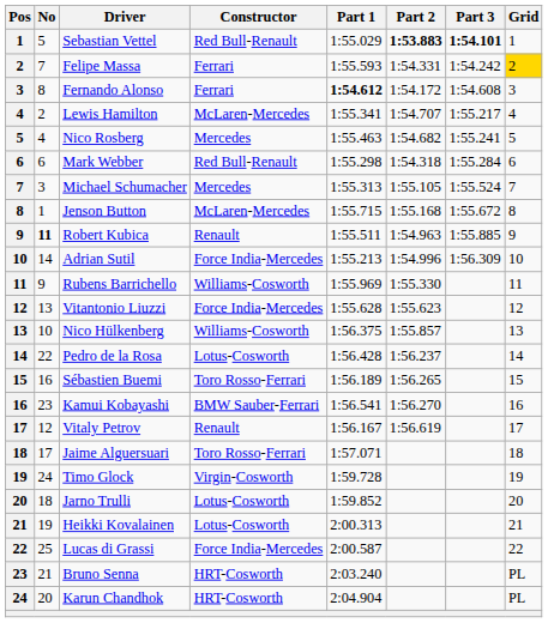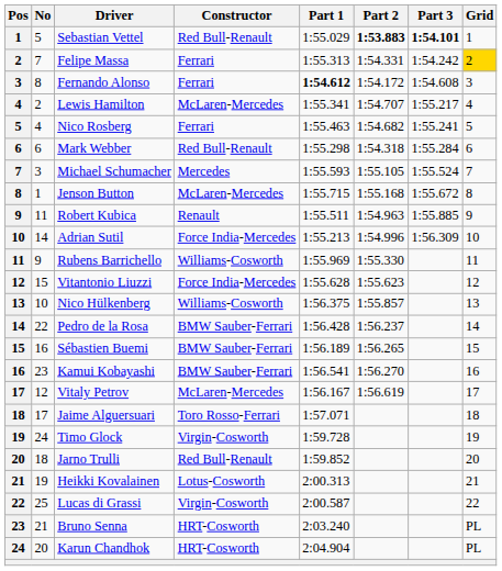Felipe Massa | Part 1: 1:55.593 -> 1:55.313
Nico Rosberg | Constructor: Mercedes -> Ferrari
Michael Schumacher | Part 1: 1:55.313 -> 1:55.593
Robert Kubica | No: bold -> normal
Vitantonio Liuzzi | No: 13 -> 15
Pedro de la Rosa | Constructor: Lotus-Cosworth -> BMW Sauber-Ferrari
Sébastien Buemi | Constructor: Toro Rosso-Ferrari -> BMW Sauber-Ferrari
Vitaly Petrov | Constructor: Renault -> McLaren-Mercedes
Jarno Trulli | Constructor: Lotus-Cosworth -> Red Bull-Renault
Lucas di Grassi | Constructor: Force India-Mercedes -> Virgin-Cosworth
